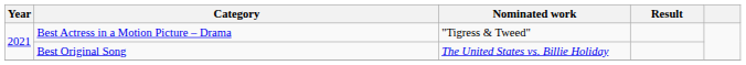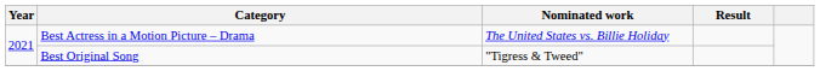Best Actress in a Motion Picture – Drama | Nominated work: "Tigress & Tweed" -> The United States vs. Billie Holiday
Best Original Song | Nominated work: The United States vs. Billie Holiday -> "Tigress & Tweed"
